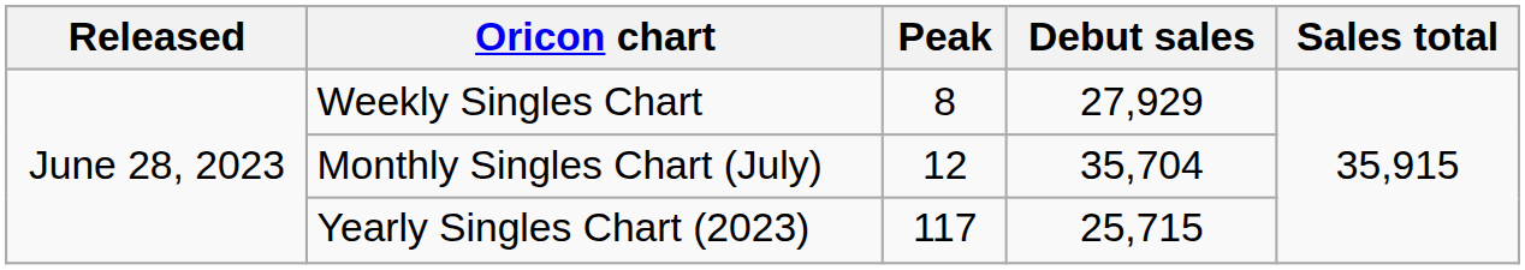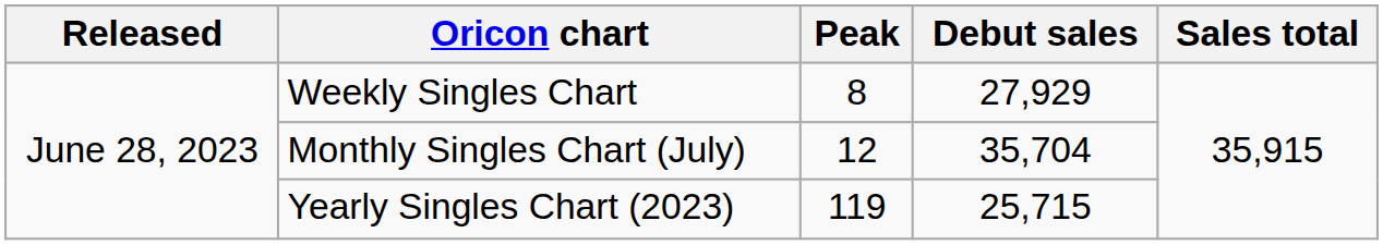Yearly Singles Chart (2023) | Peak: 117 -> 119
